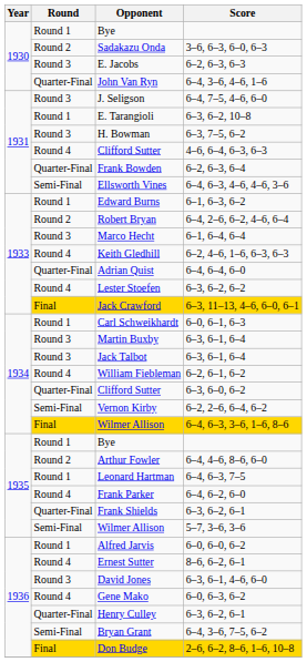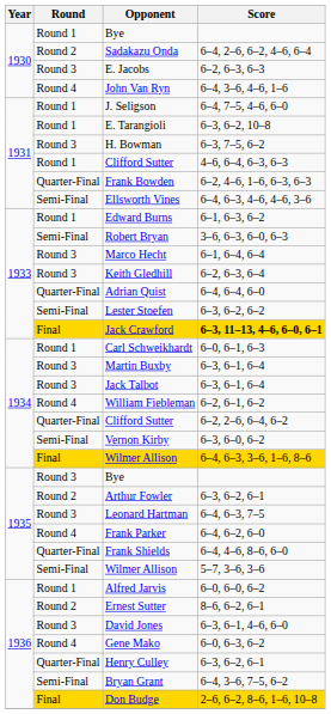Sadakazu Onda | Score: 3–6, 6–3, 6–0, 6–3 -> 6–4, 2–6, 6–2, 4–6, 6–4
John Van Ryn | Round: Quarter-Final -> Round 4
J. Seligson | Round: Round 3 -> Round 1
1931 / Clifford Sutter | Round: Round 4 -> Round 1
Frank Bowden | Score: 6–2, 6–3, 6–4 -> 6–2, 4–6, 1–6, 6–3, 6–3
Robert Bryan | Round: Round 2 -> Semi-Final
Robert Bryan | Score: 6–4, 2–6, 6–2, 4–6, 6–4 -> 3–6, 6–3, 6–0, 6–3
Keith Gledhill | Round: Round 4 -> Round 3
Keith Gledhill | Score: 6–2, 4–6, 1–6, 6–3, 6–3 -> 6–2, 6–3, 6–4
Lester Stoefen | Round: Round 4 -> Semi-Final
Jack Crawford | Score: normal -> bold
1934 / Clifford Sutter | Score: 6–3, 6–0, 6–2 -> 6–2, 2–6, 6–4, 6–2
Vernon Kirby | Score: 6–2, 2–6, 6–4, 6–2 -> 6–3, 6–0, 6–2
1935 / Bye | Round: Round 1 -> Round 3
Arthur Fowler | Score: 6–4, 4–6, 8–6, 6–0 -> 6–3, 6–2, 6–1
Leonard Hartman | Round: Round 1 -> Round 3
Frank Shields | Score: 6–3, 6–2, 6–1 -> 6–4, 4–6, 8–6, 6–0
Ernest Sutter | Round: Round 4 -> Round 2
